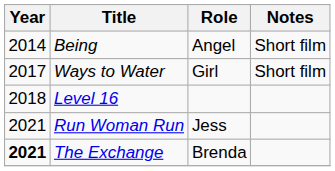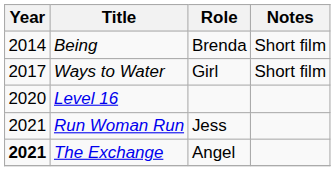Being | Role: Angel -> Brenda
Level 16 | Year: 2018 -> 2020
The Exchange | Role: Brenda -> Angel
